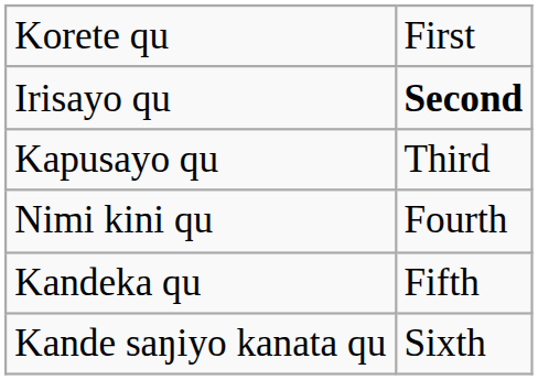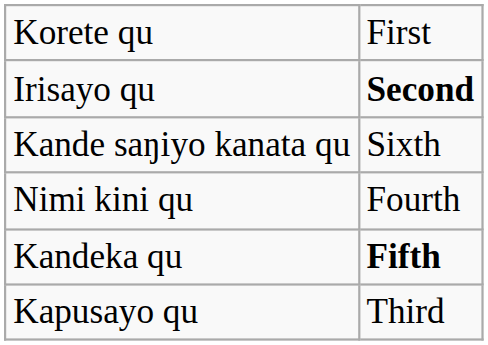rows swapped: Kapusayo qu <-> Kande saŋiyo kanata qu
Kandeka qu | column 2: normal -> bold
